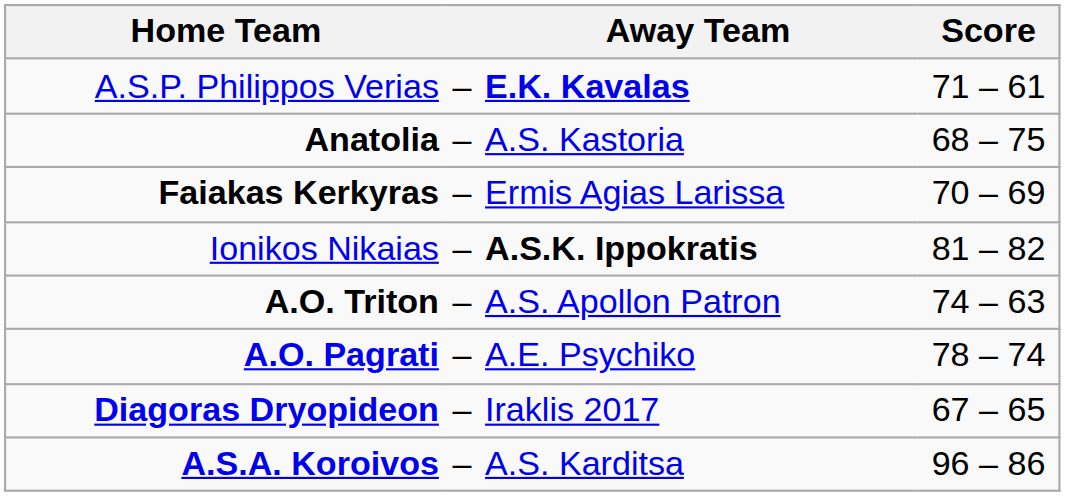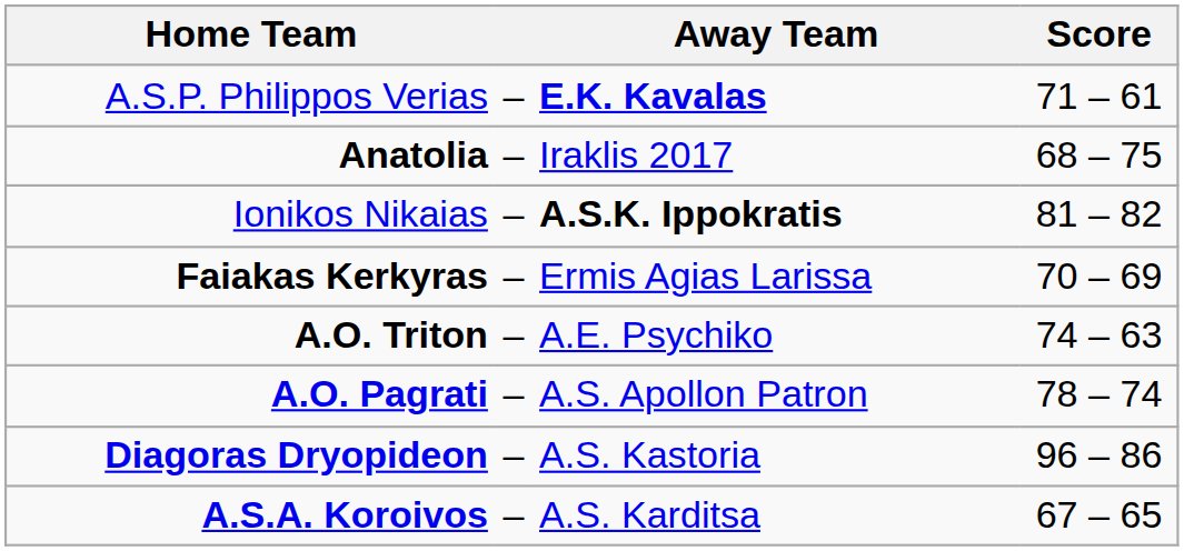Anatolia | Away Team: A.S. Kastoria -> Iraklis 2017
rows swapped: Ionikos Nikaias <-> Faiakas Kerkyras
A.O. Triton | Away Team: A.S. Apollon Patron -> A.E. Psychiko
A.O. Pagrati | Away Team: A.E. Psychiko -> A.S. Apollon Patron
Diagoras Dryopideon | Away Team: Iraklis 2017 -> A.S. Kastoria
Diagoras Dryopideon | Score: 67 – 65 -> 96 – 86
A.S.A. Koroivos | Score: 96 – 86 -> 67 – 65
